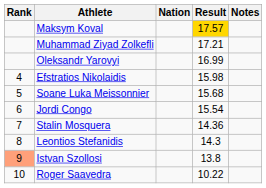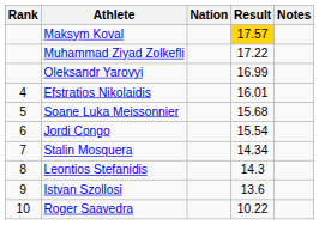Muhammad Ziyad Zolkefli | Result: 17.21 -> 17.22
Efstratios Nikolaidis | Result: 15.98 -> 16.01
Stalin Mosquera | Result: 14.36 -> 14.34
Istvan Szollosi | Rank: lightsalmon background -> no background
Istvan Szollosi | Result: 13.8 -> 13.6
